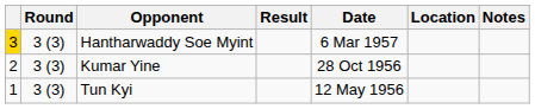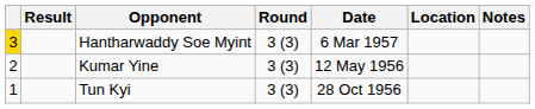columns swapped: Result <-> Round
Kumar Yine | Date: 28 Oct 1956 -> 12 May 1956
Tun Kyi | Date: 12 May 1956 -> 28 Oct 1956
